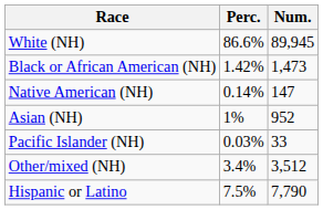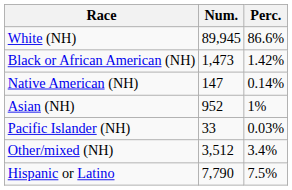columns swapped: Num. <-> Perc.
